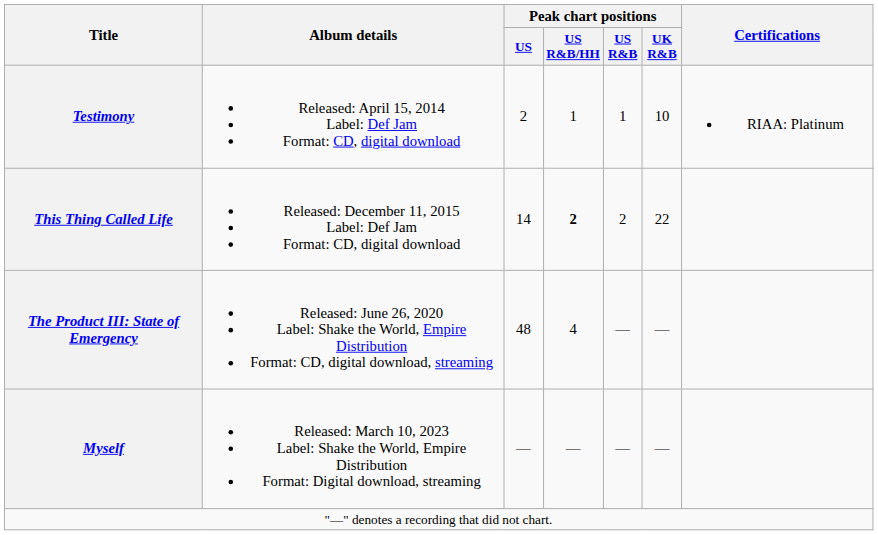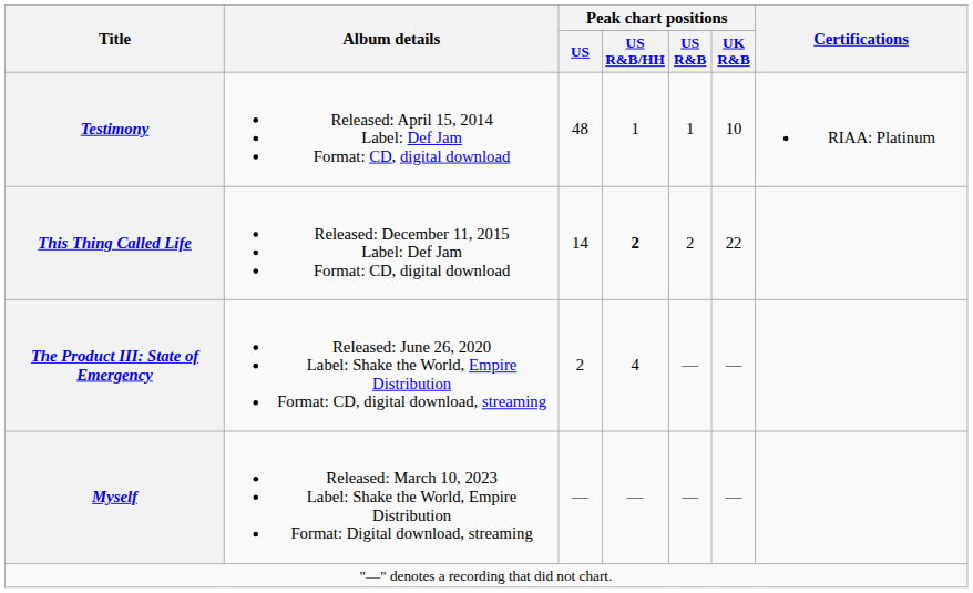Testimony | Peak chart positions / US: 2 -> 48
The Product III: State of Emergency | Peak chart positions / US: 48 -> 2
